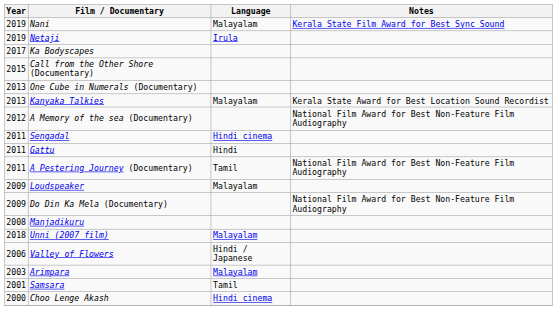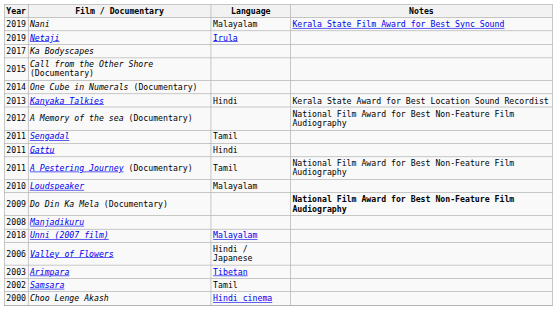One Cube in Numerals (Documentary) | Year: 2013 -> 2014
Kanyaka Talkies | Language: Malayalam -> Hindi
Sengadal | Language: Hindi cinema -> Tamil
Loudspeaker | Year: 2009 -> 2010
Do Din Ka Mela (Documentary) | Notes: normal -> bold
Arimpara | Language: Malayalam -> Tibetan
Samsara | Year: 2001 -> 2002
